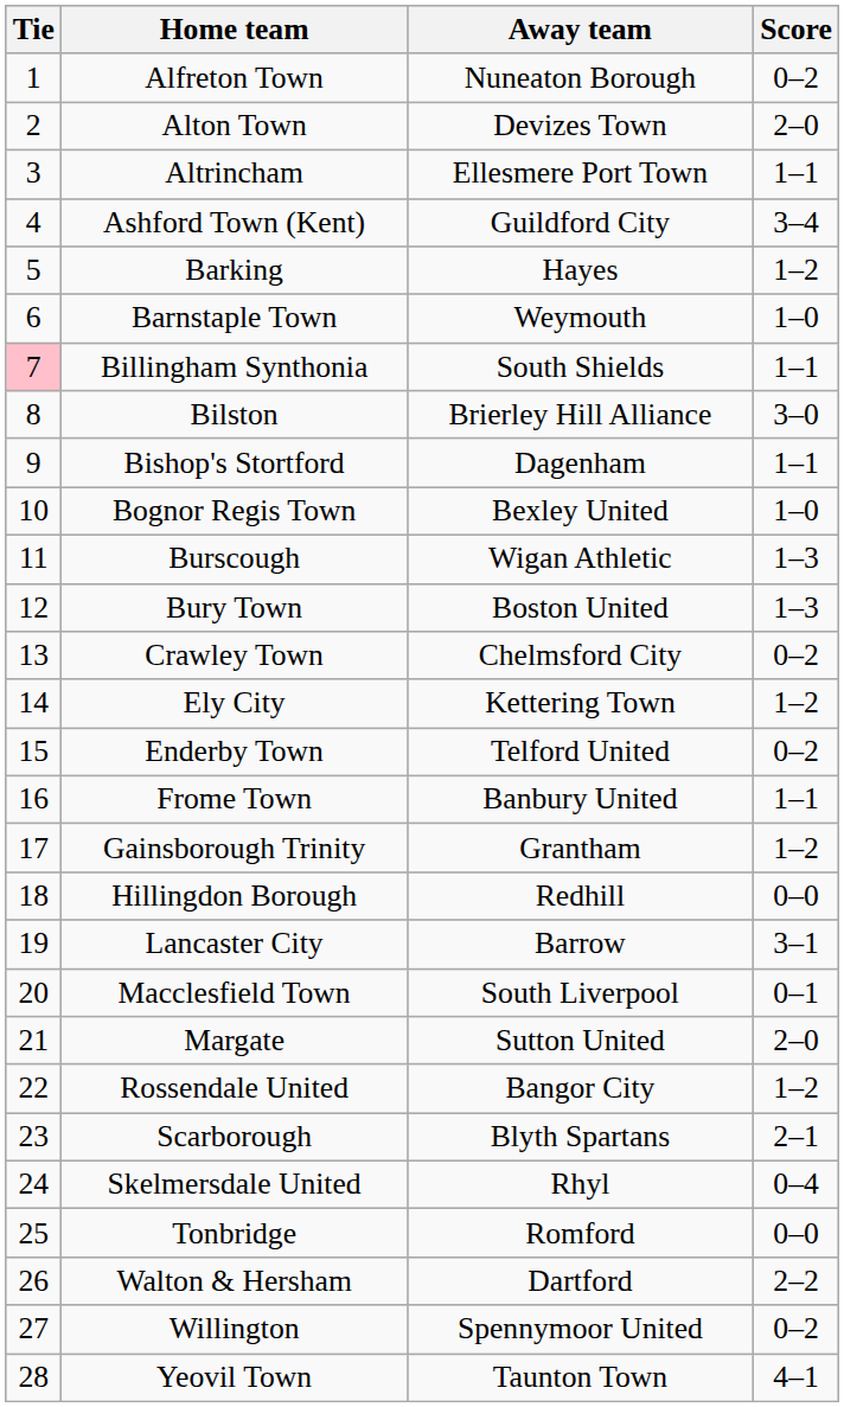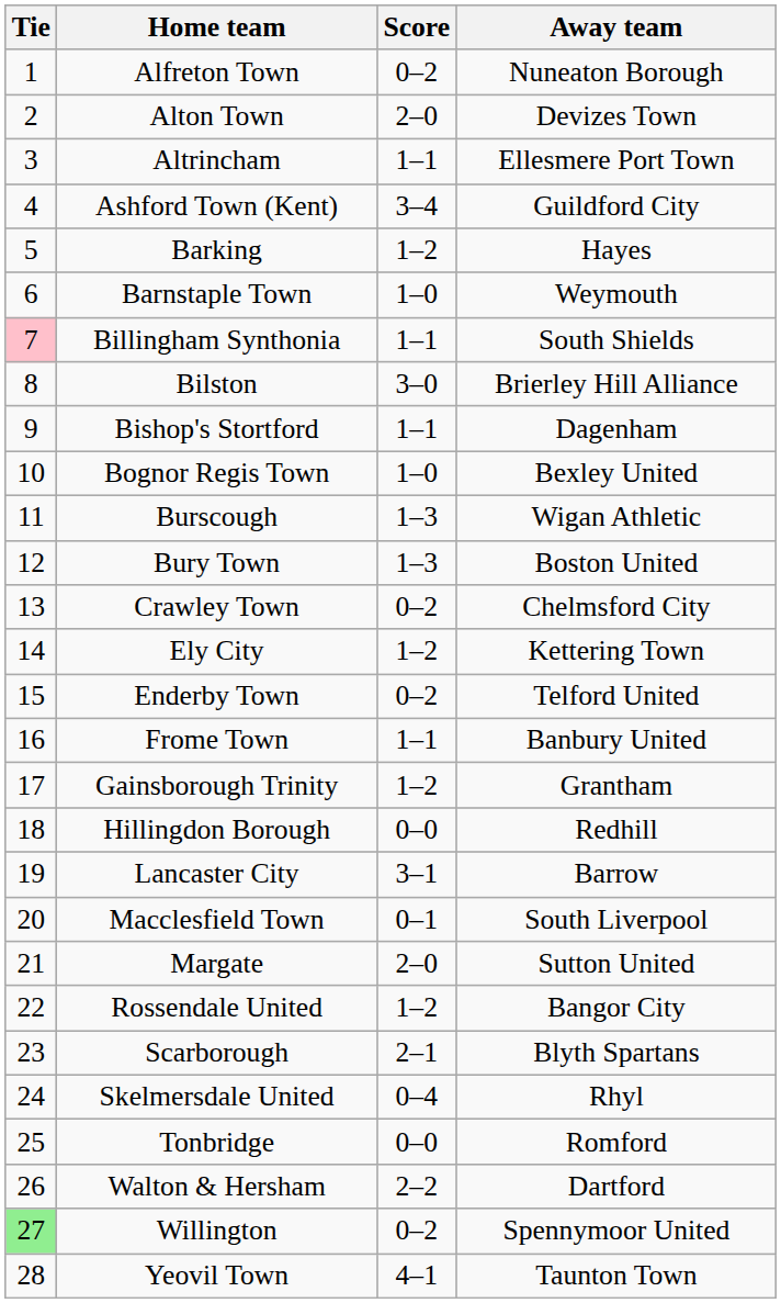columns swapped: Score <-> Away team
Willington | Tie: no background -> lightgreen background
